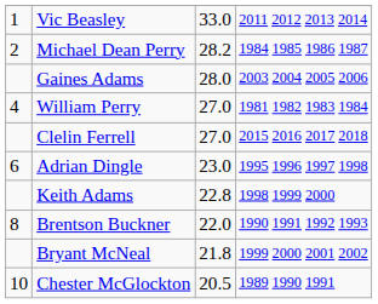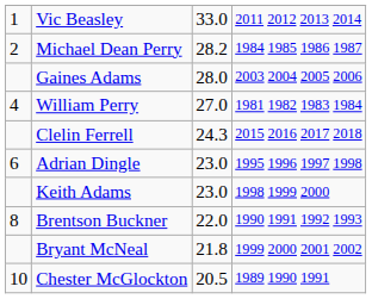Clelin Ferrell | column 3: 27.0 -> 24.3
Keith Adams | column 3: 22.8 -> 23.0
